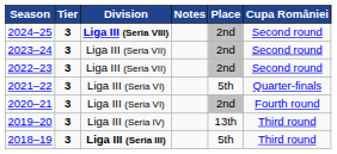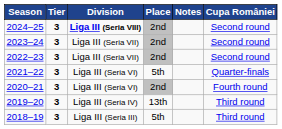columns swapped: Place <-> Notes
2018–19 | Division: bold -> normal
